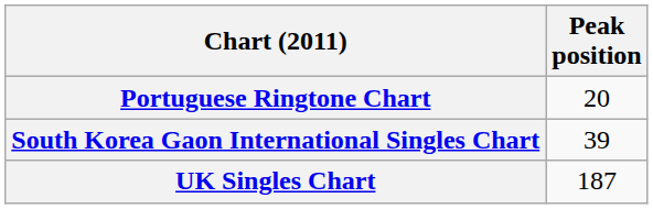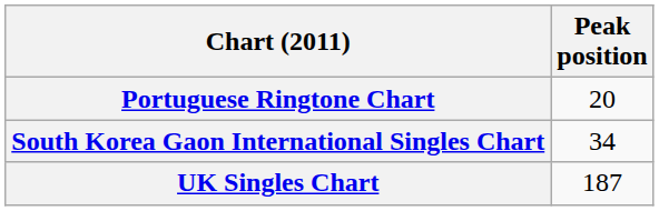South Korea Gaon International Singles Chart | Peak position: 39 -> 34
